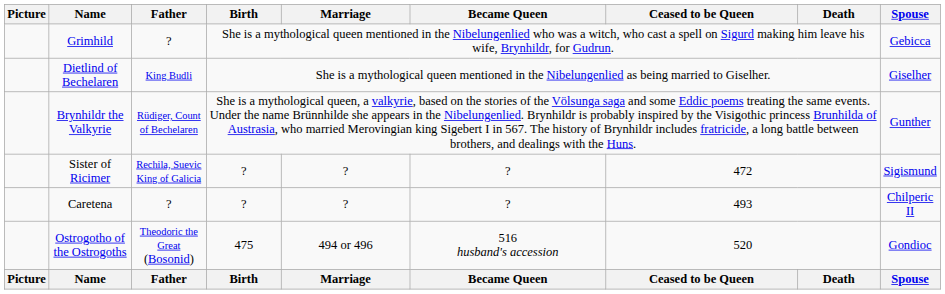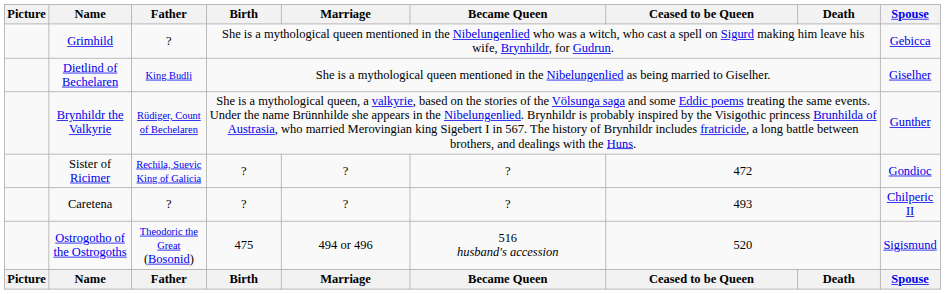Sister of Ricimer | Spouse: Sigismund -> Gondioc
Ostrogotho of the Ostrogoths | Spouse: Gondioc -> Sigismund
